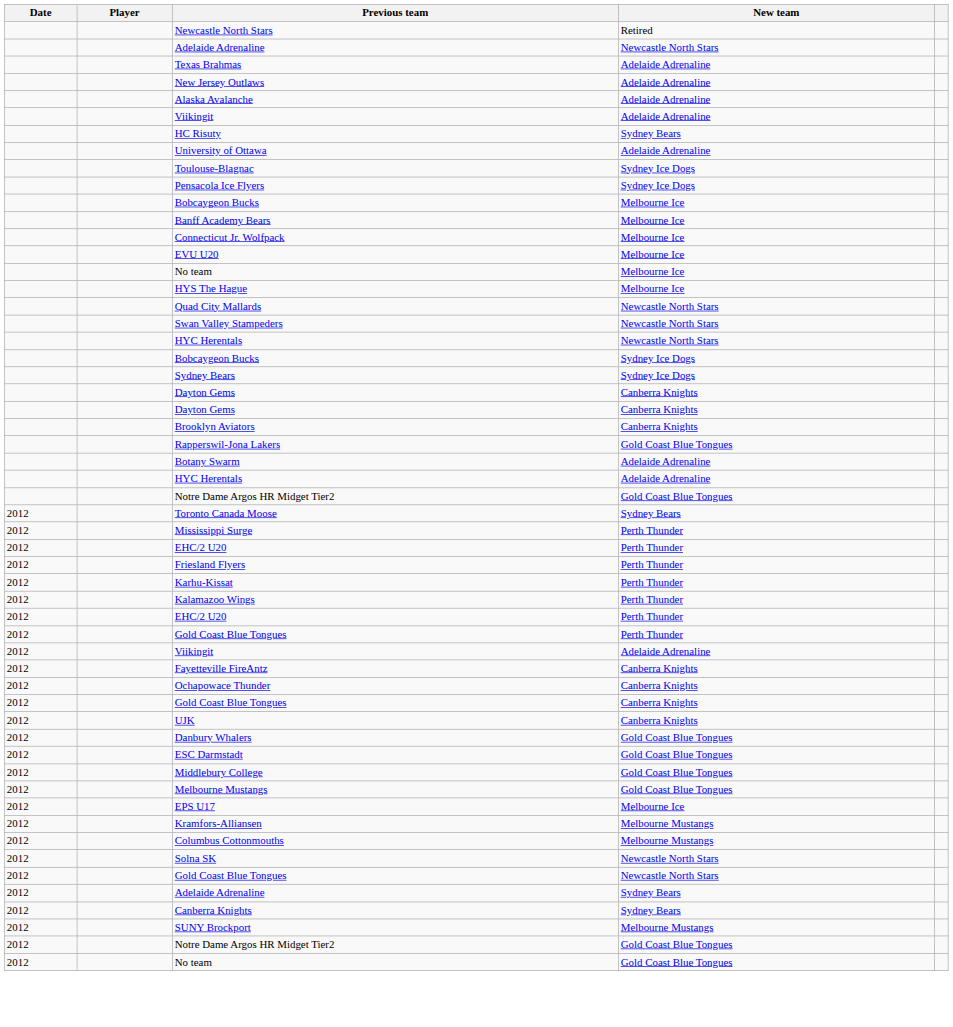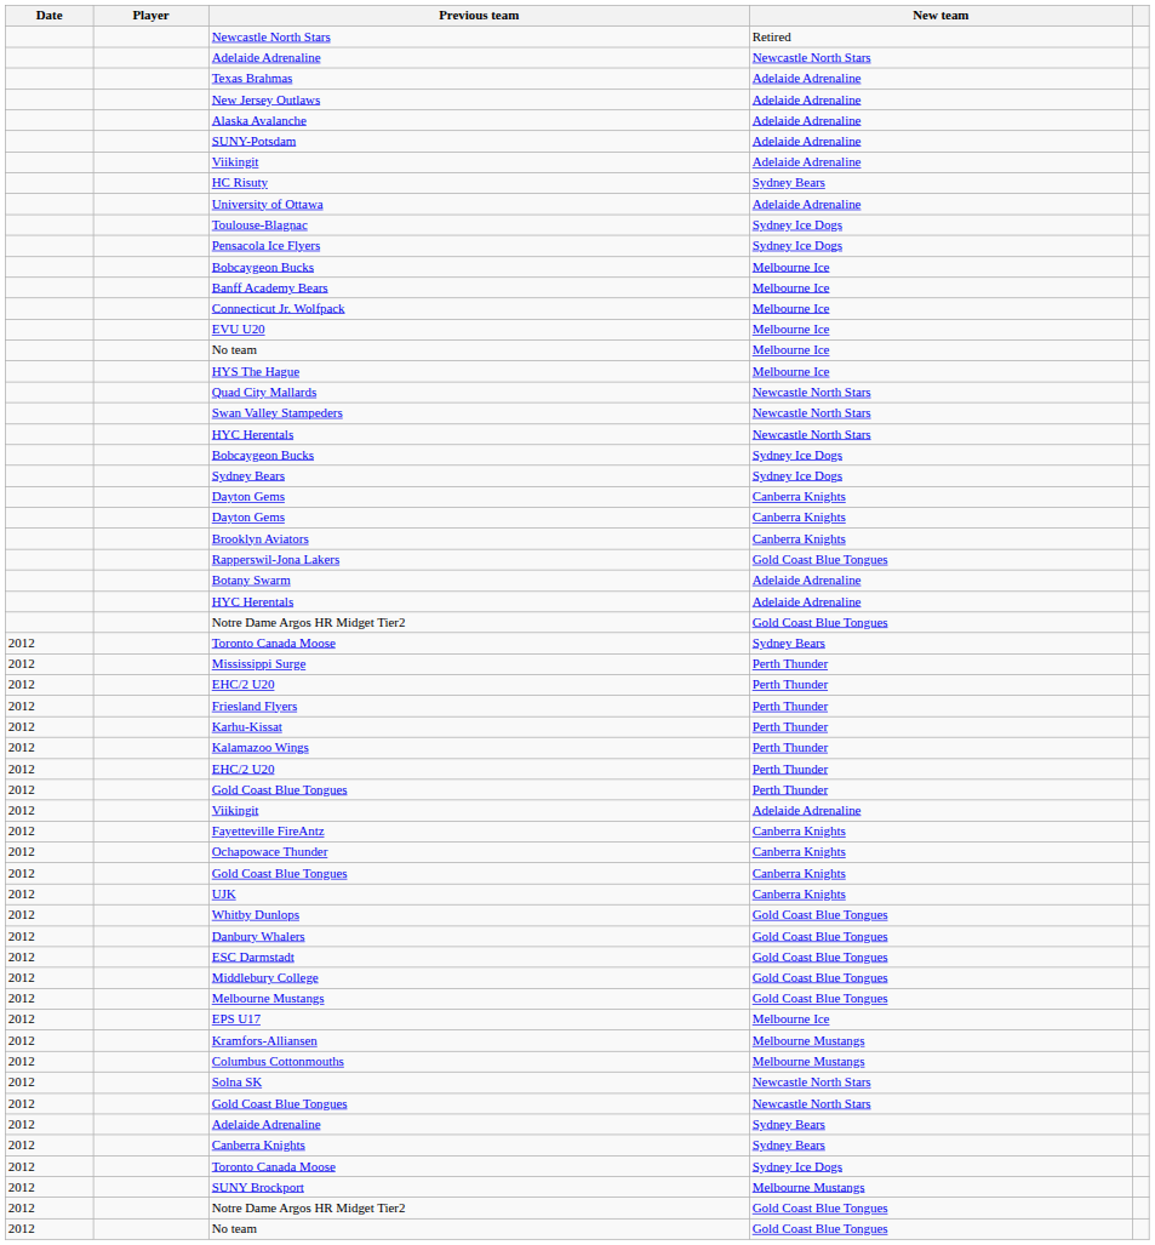+ row: SUNY-Potsdam | Adelaide Adrenaline
+ row: 2012 | Whitby Dunlops | Gold Coast Blue Tongues
+ row: 2012 | Toronto Canada Moose | Sydney Ice Dogs
